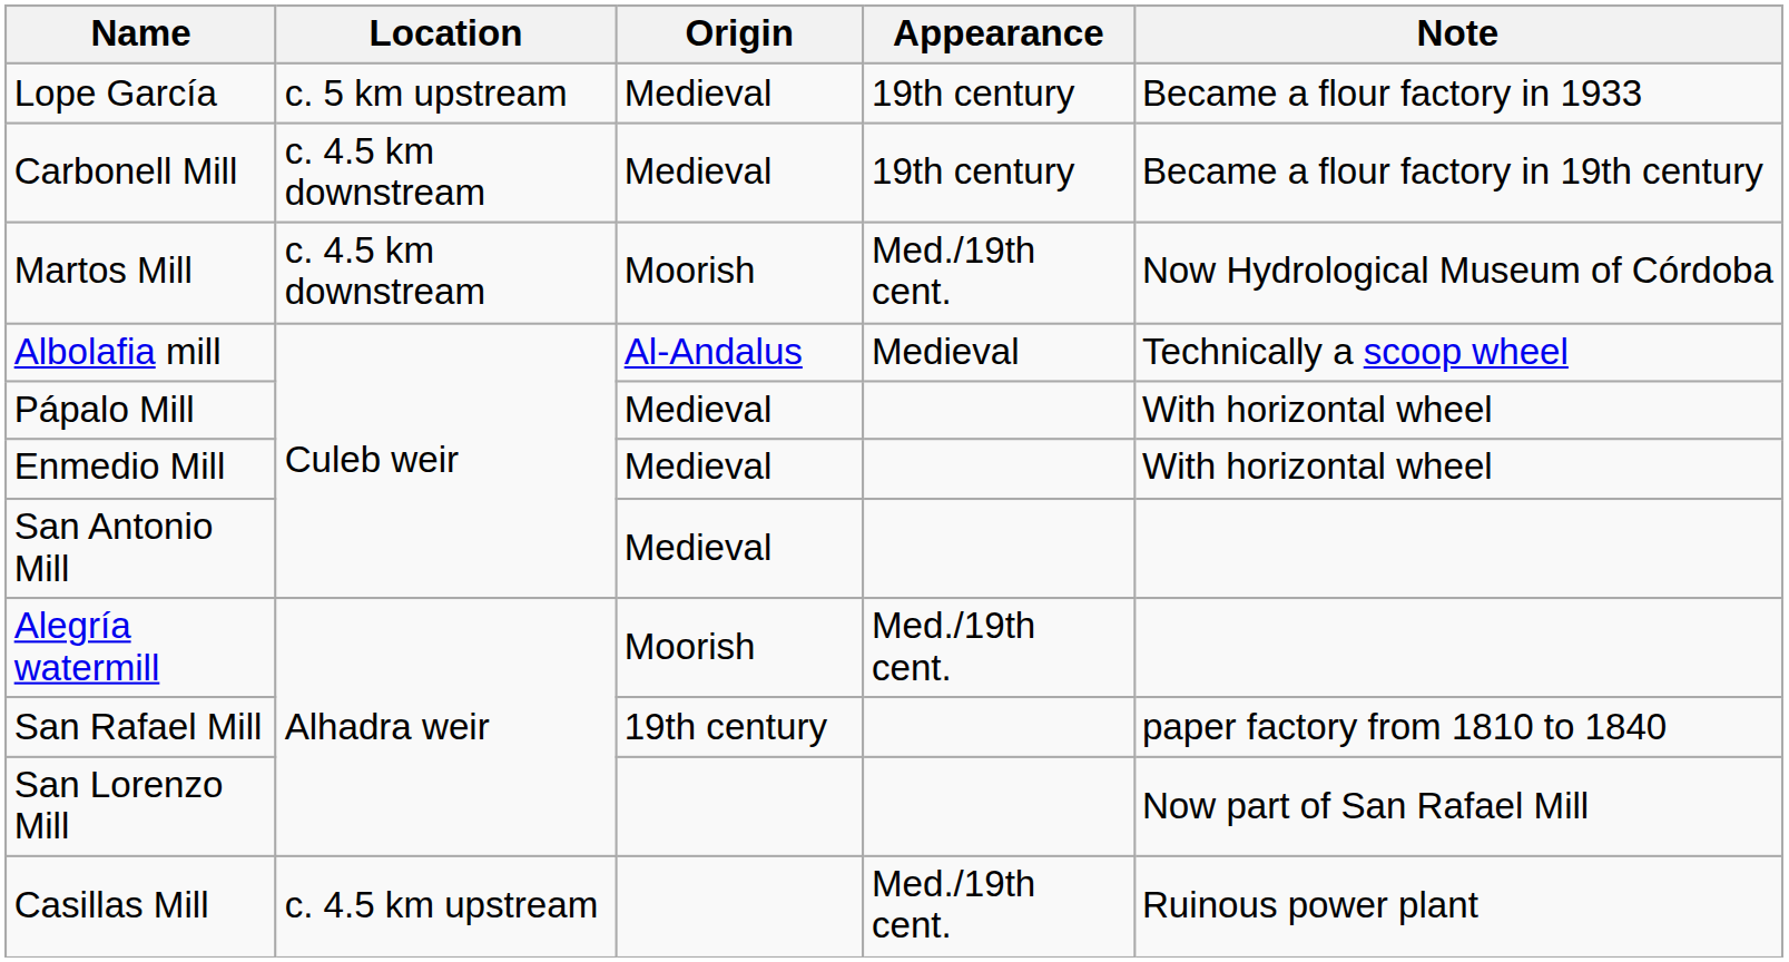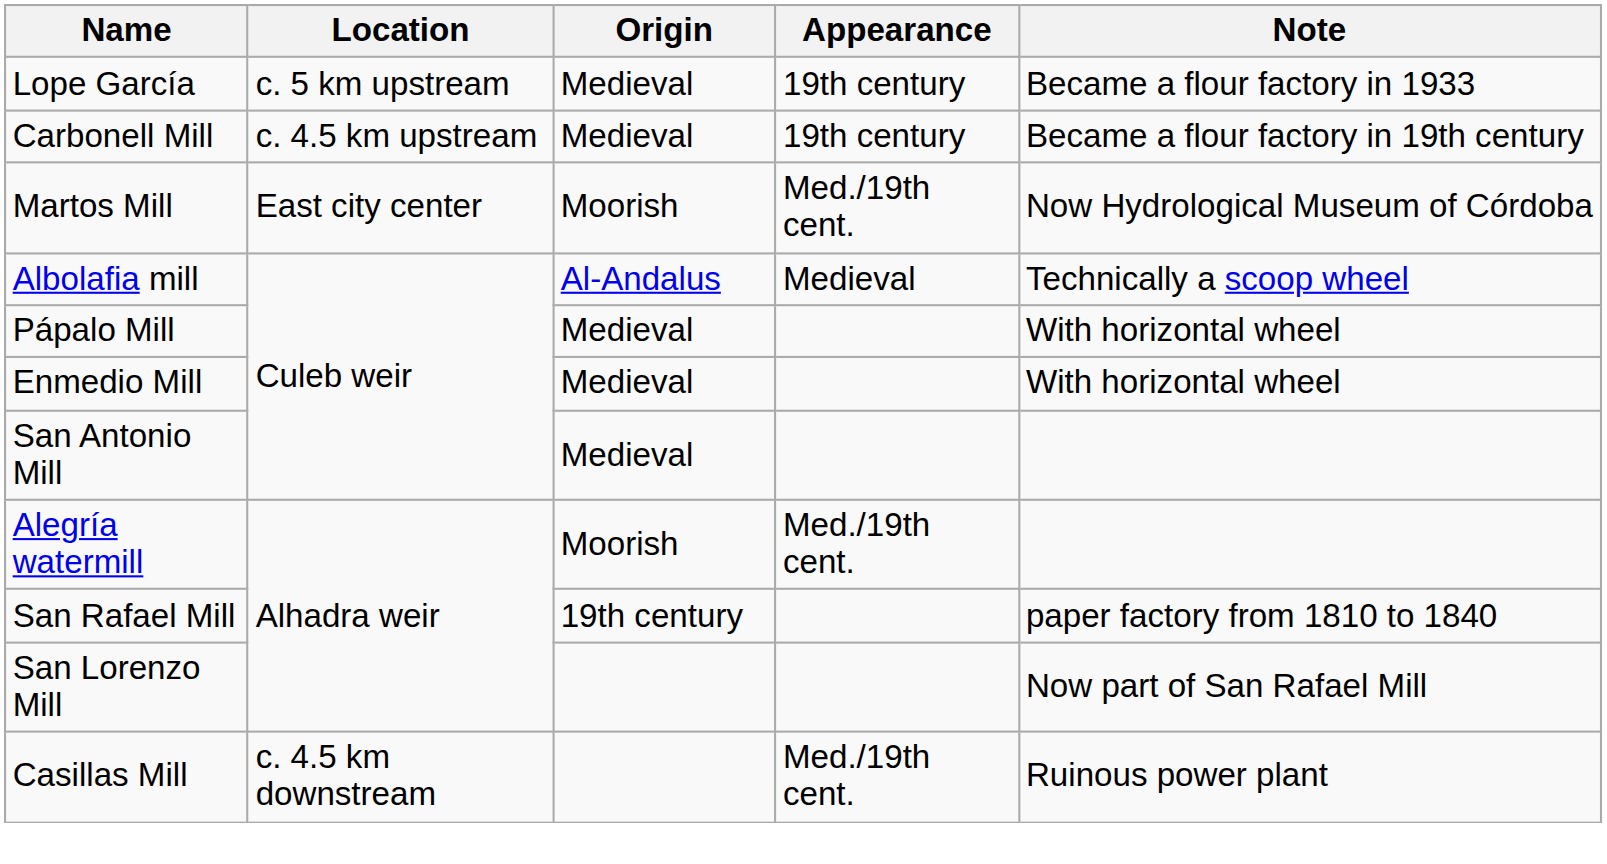Carbonell Mill | Location: c. 4.5 km downstream -> c. 4.5 km upstream
Martos Mill | Location: c. 4.5 km downstream -> East city center
Casillas Mill | Location: c. 4.5 km upstream -> c. 4.5 km downstream
